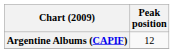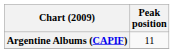Argentine Albums (CAPIF) | Peak position: 12 -> 11
